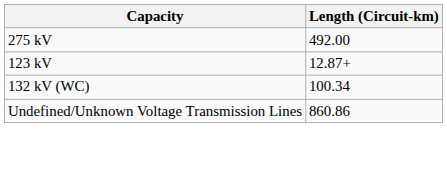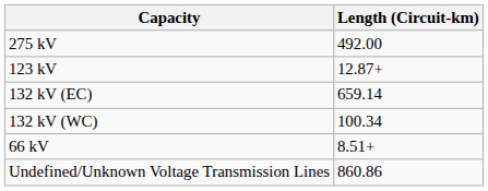+ row: 132 kV (EC) | 659.14
+ row: 66 kV | 8.51+
